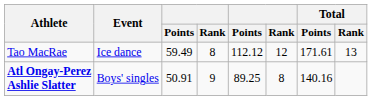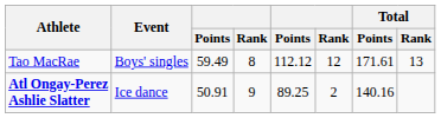Tao MacRae | Event: Ice dance -> Boys' singles
Atl Ongay-Perez Ashlie Slatter | Event: Boys' singles -> Ice dance
Atl Ongay-Perez Ashlie Slatter | column 6: 8 -> 2
